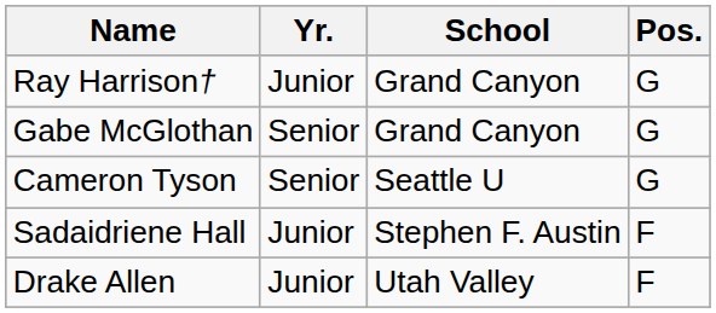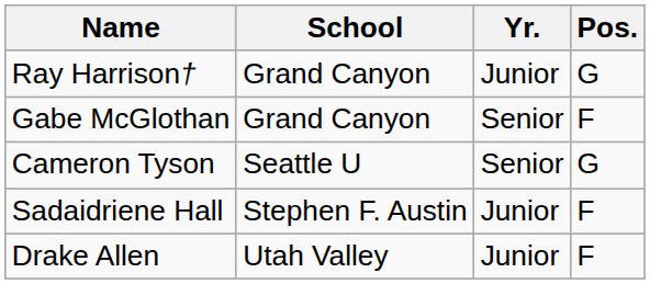columns swapped: School <-> Yr.
Gabe McGlothan | Pos.: G -> F
